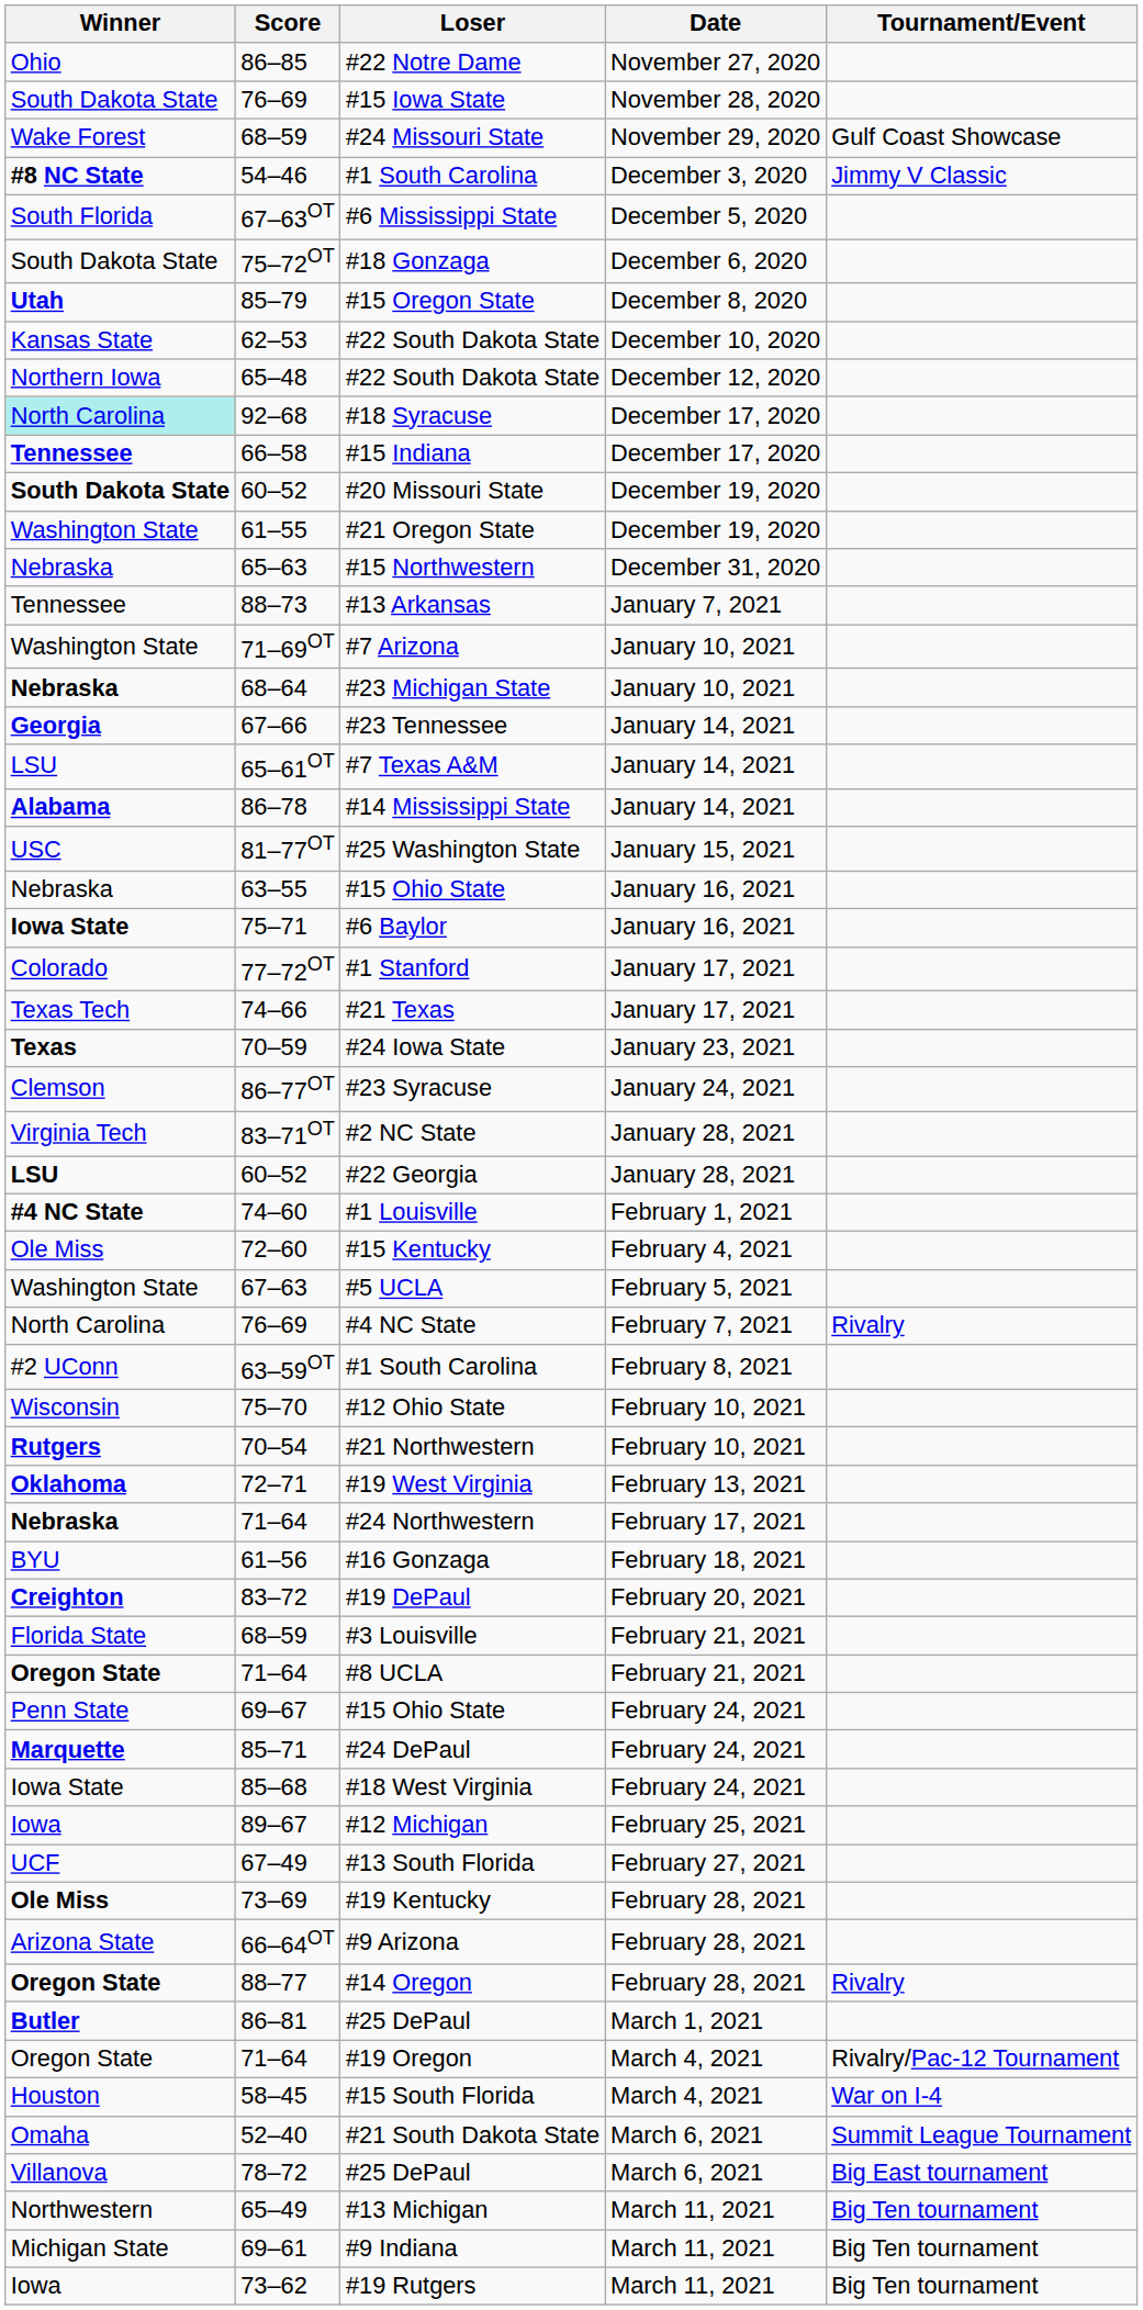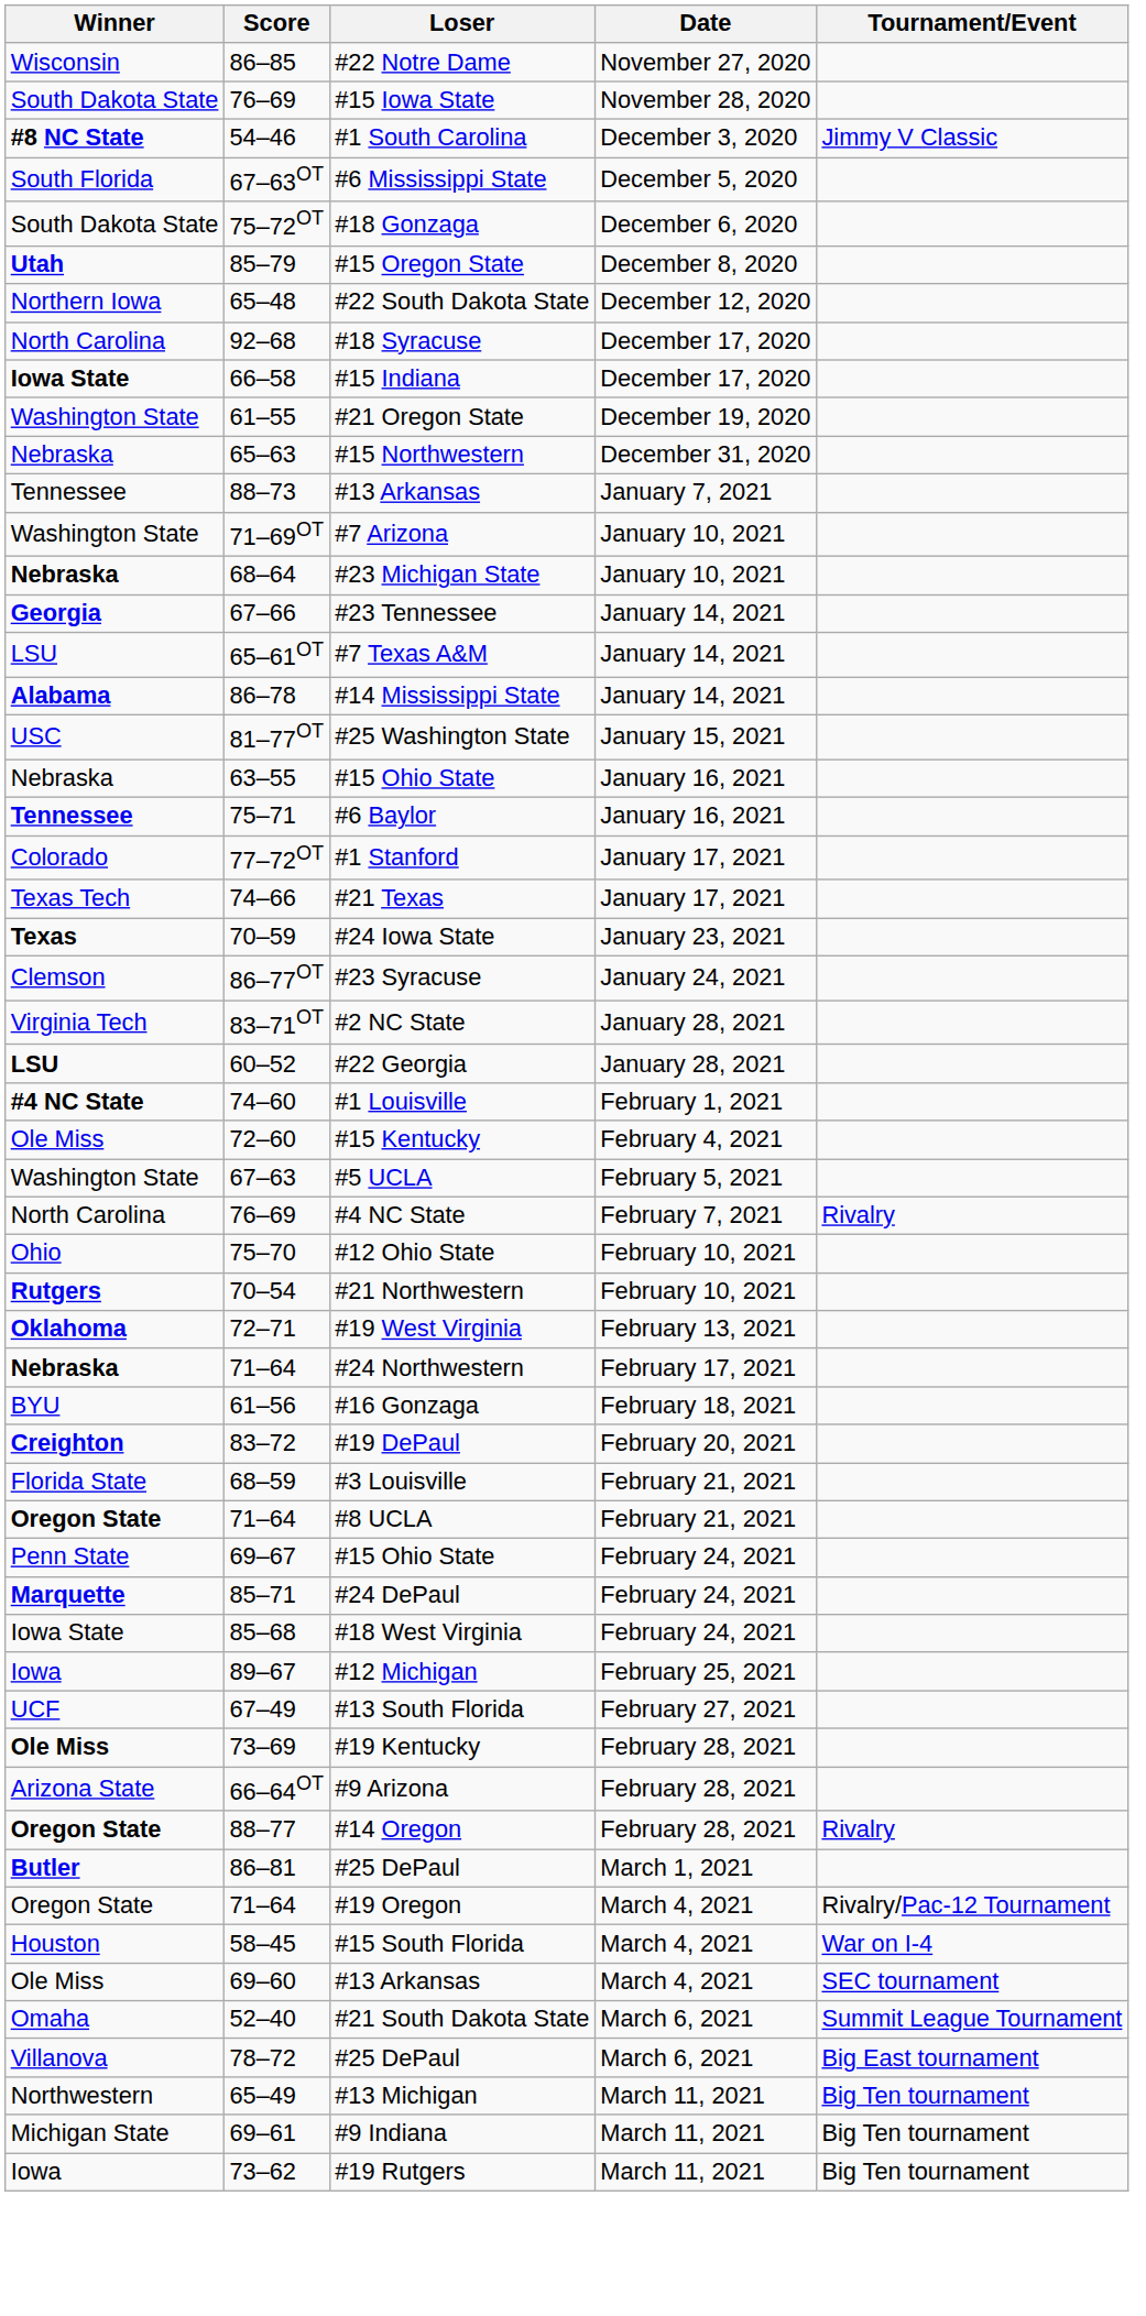#22 Notre Dame | Winner: Ohio -> Wisconsin
- row: Wake Forest | 68–59 | #24 Missouri State | November 29, 2020 | Gulf Coast Showcase
- row: Kansas State | 62–53 | #22 South Dakota State | December 10, 2020
#18 Syracuse | Winner: paleturquoise background -> no background
#15 Indiana | Winner: Tennessee -> Iowa State
- row: South Dakota State | 60–52 | #20 Missouri State | December 19, 2020
#6 Baylor | Winner: Iowa State -> Tennessee
- row: #2 UConn | 63–59OT | #1 South Carolina | February 8, 2021
#12 Ohio State | Winner: Wisconsin -> Ohio
+ row: Ole Miss | 69–60 | #13 Arkansas | March 4, 2021 | SEC tournament
